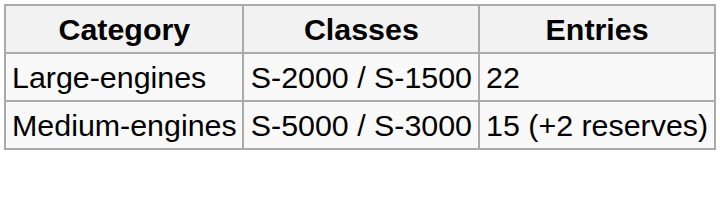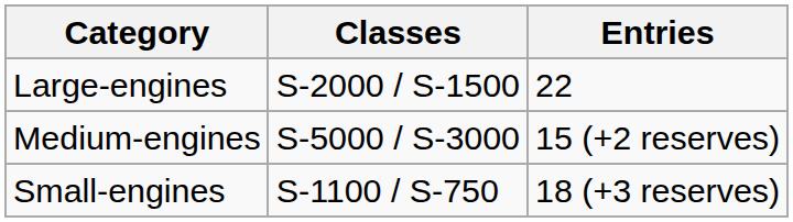+ row: Small-engines | S-1100 / S-750 | 18 (+3 reserves)
